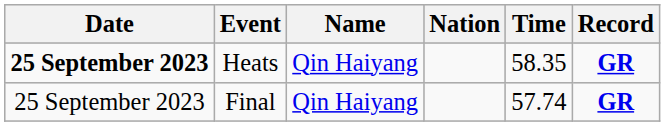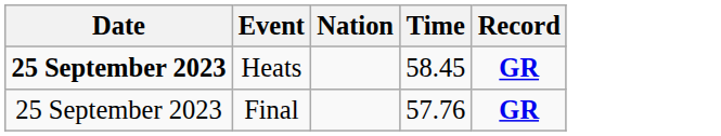- column: Name | Qin Haiyang | Qin Haiyang
Heats | Time: 58.35 -> 58.45
Final | Time: 57.74 -> 57.76
